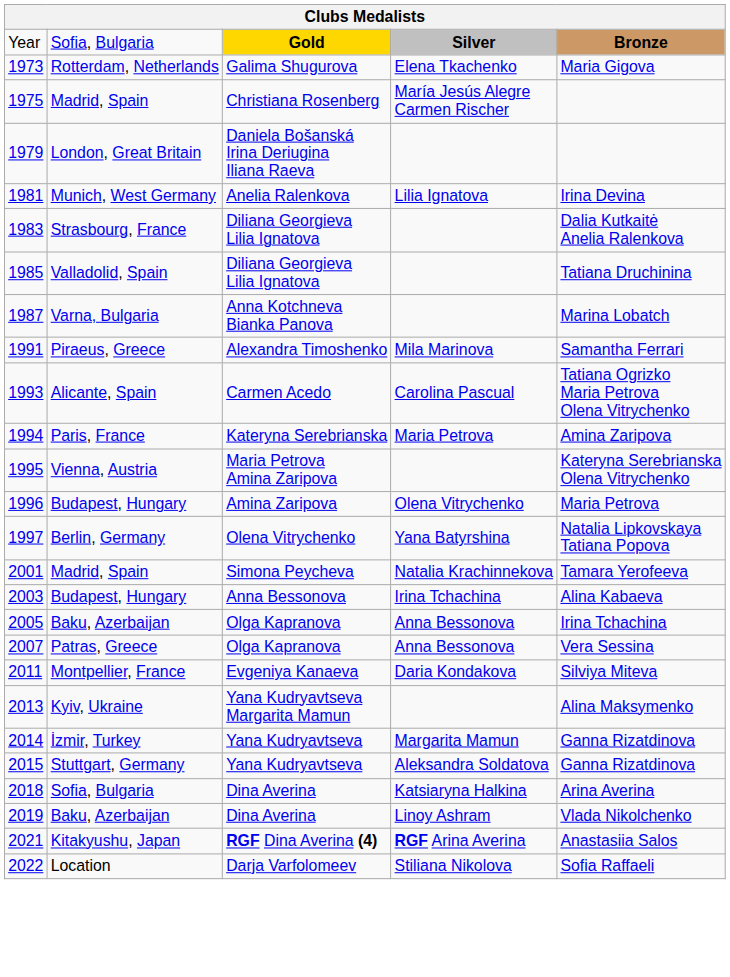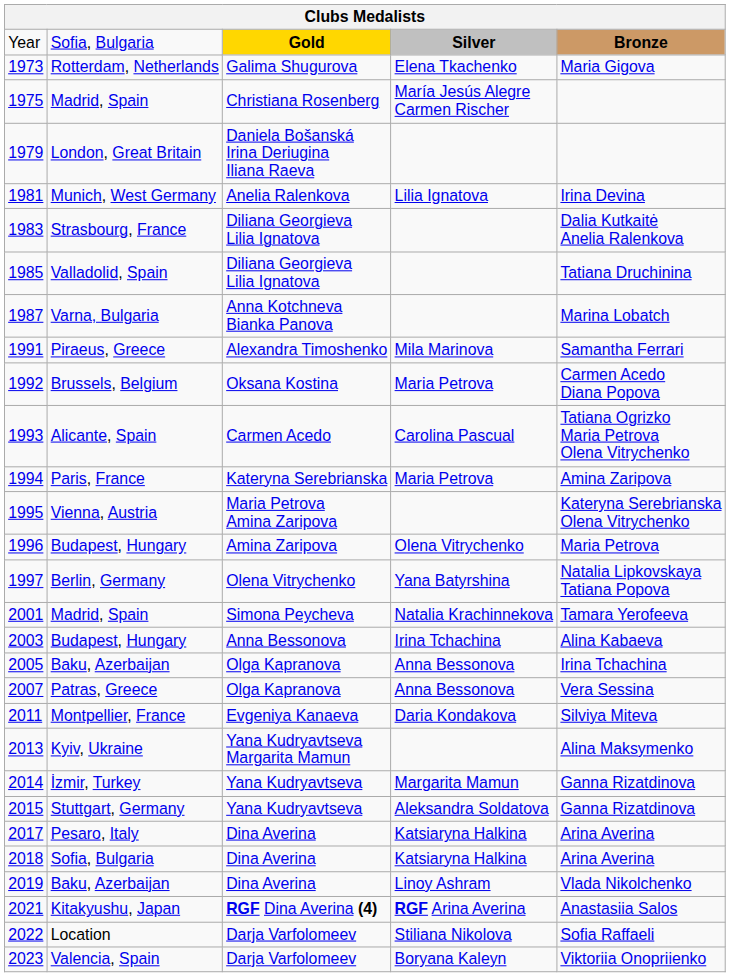+ row: 1992 | Brussels, Belgium | Oksana Kostina | Maria Petrova | Carmen Acedo Diana Popova
+ row: 2017 | Pesaro, Italy | Dina Averina | Katsiaryna Halkina | Arina Averina
+ row: 2023 | Valencia, Spain | Darja Varfolomeev | Boryana Kaleyn | Viktoriia Onopriienko
